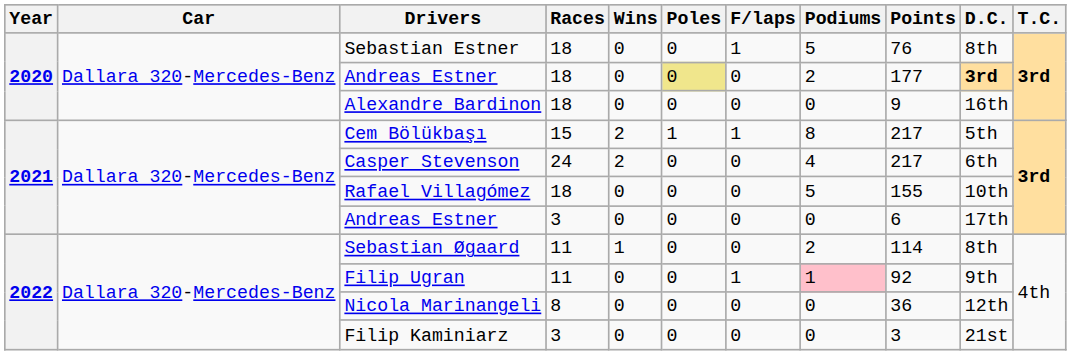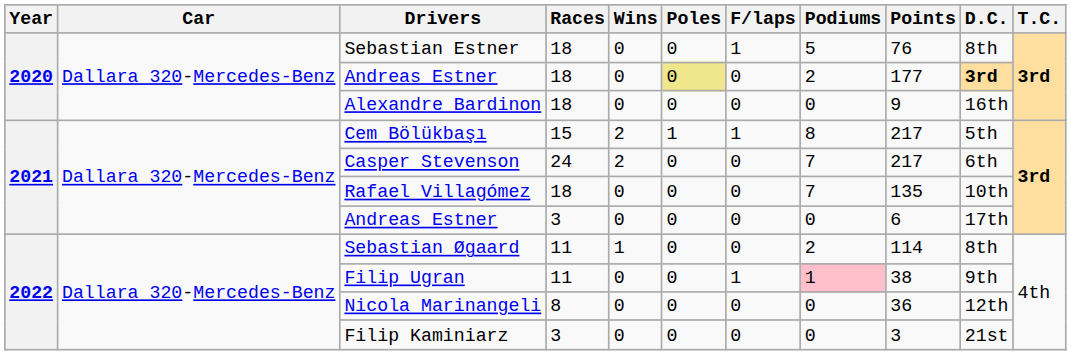Casper Stevenson | Podiums: 4 -> 7
Rafael Villagómez | Podiums: 5 -> 7
Rafael Villagómez | Points: 155 -> 135
Filip Ugran | Points: 92 -> 38
